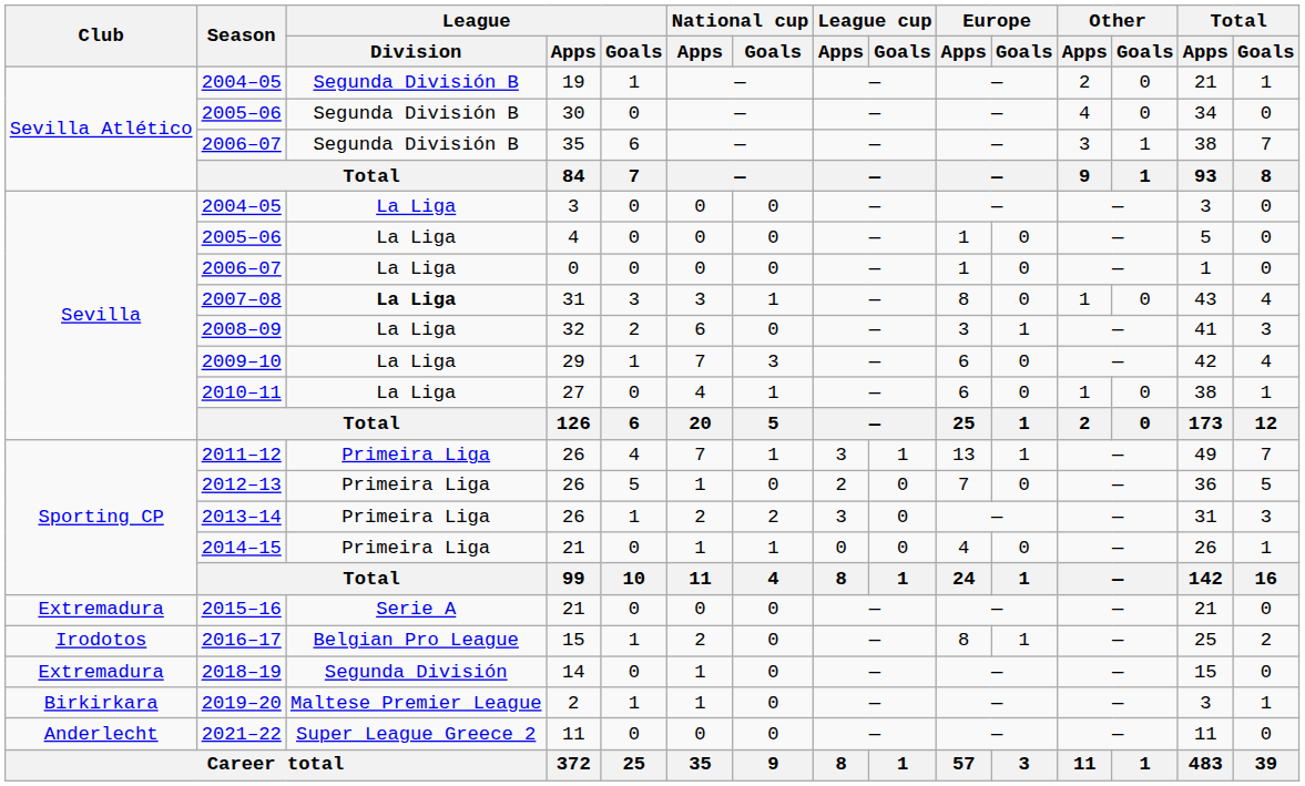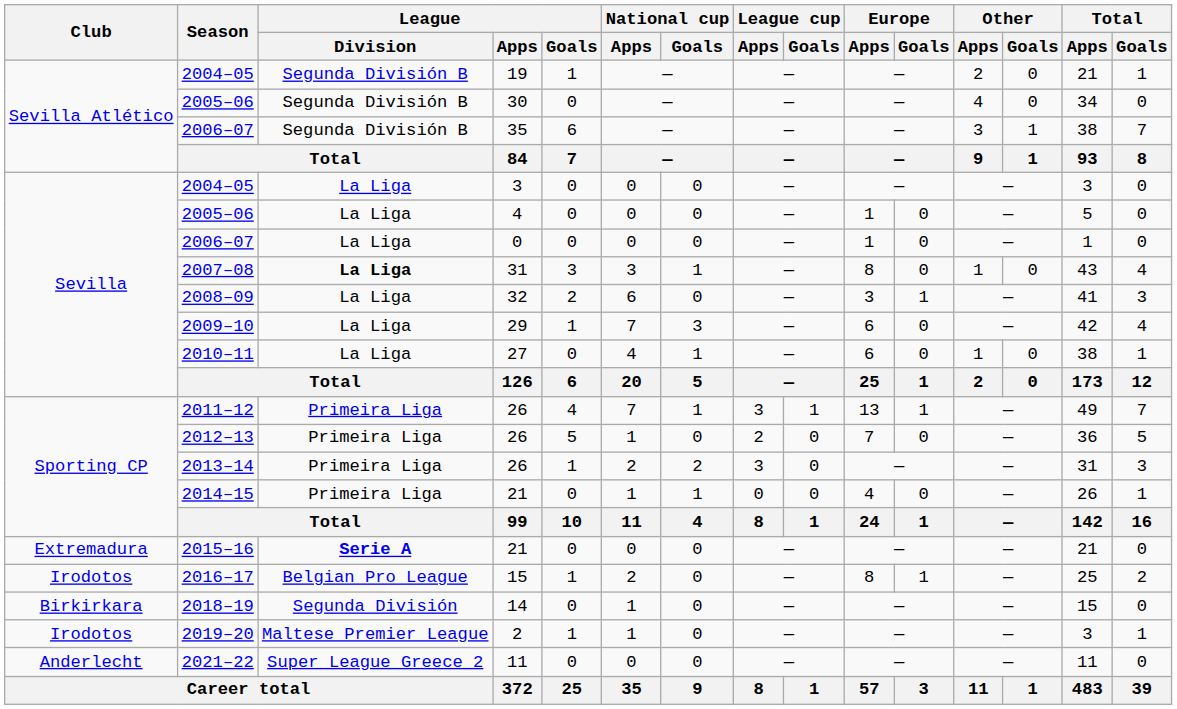2015–16 | League / Division: normal -> bold
2018–19 | Club: Extremadura -> Birkirkara
2019–20 | Club: Birkirkara -> Irodotos
